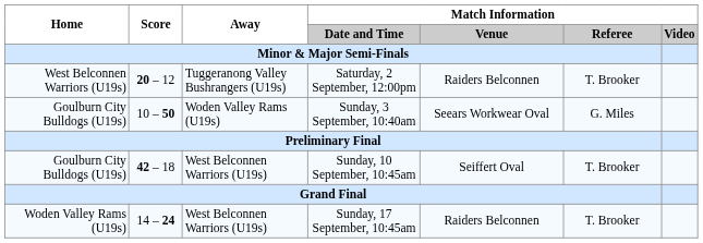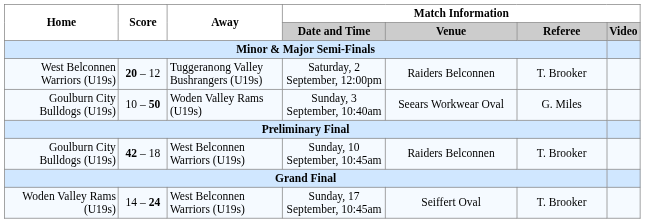Sunday, 10 September, 10:45am | Match Information / Venue: Seiffert Oval -> Raiders Belconnen
Sunday, 17 September, 10:45am | Match Information / Venue: Raiders Belconnen -> Seiffert Oval
